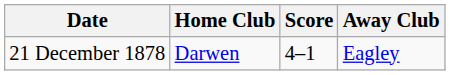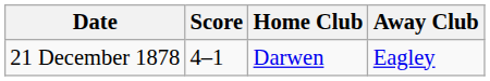columns swapped: Home Club <-> Score
